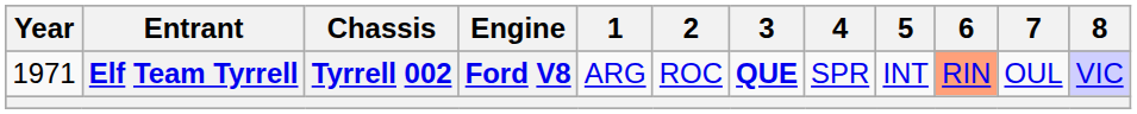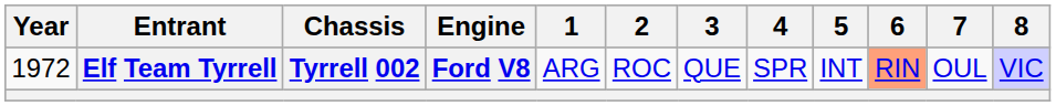Elf Team Tyrrell | Year: 1971 -> 1972
Elf Team Tyrrell | 3: bold -> normal
